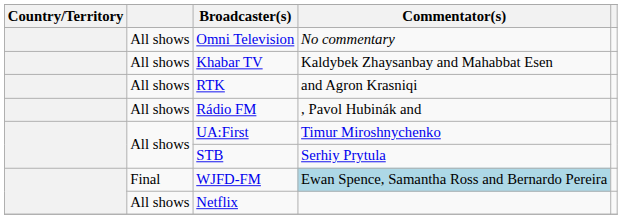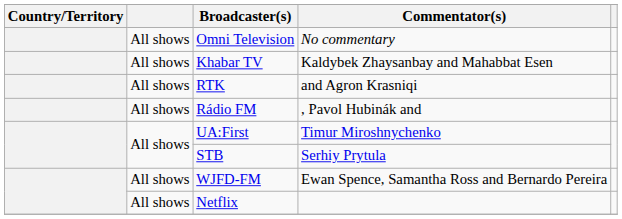WJFD-FM | column 2: Final -> All shows
WJFD-FM | Commentator(s): lightblue background -> no background
